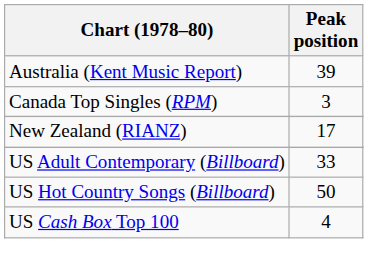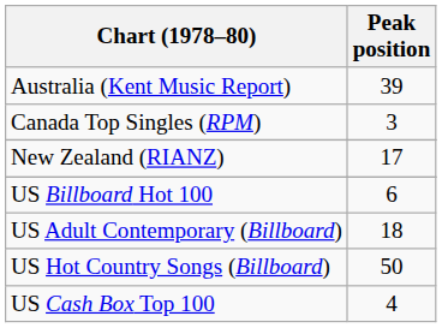+ row: US Billboard Hot 100 | 6
US Adult Contemporary (Billboard) | Peak position: 33 -> 18
